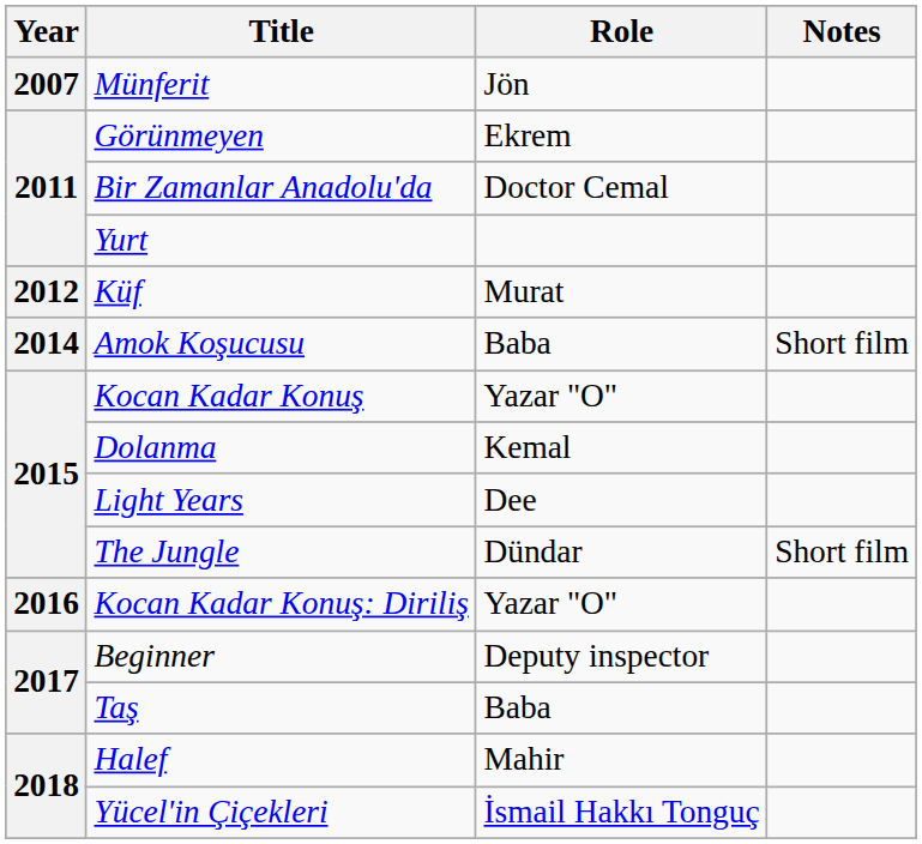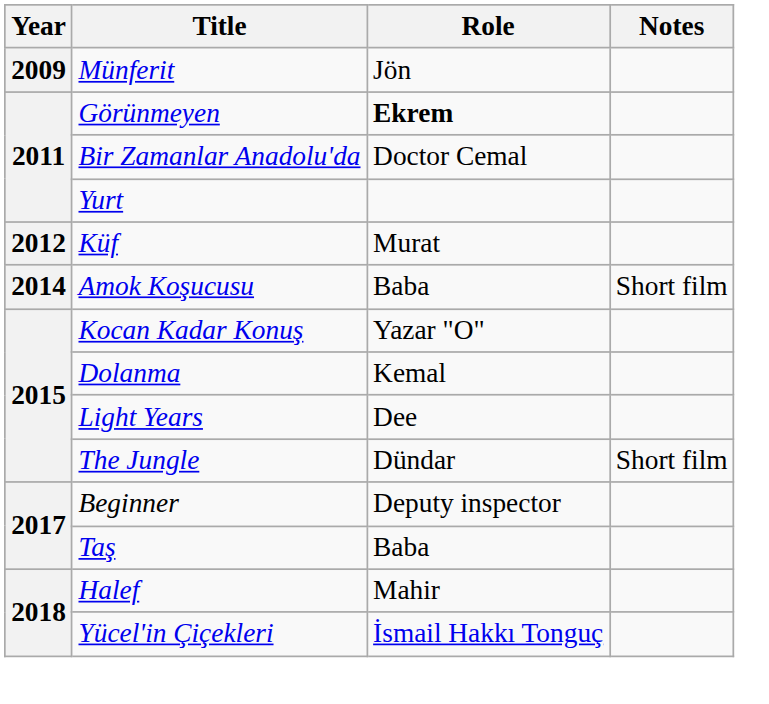Münferit | Year: 2007 -> 2009
Görünmeyen | Role: normal -> bold
- row: 2016 | Kocan Kadar Konuş: Diriliş | Yazar "O"
